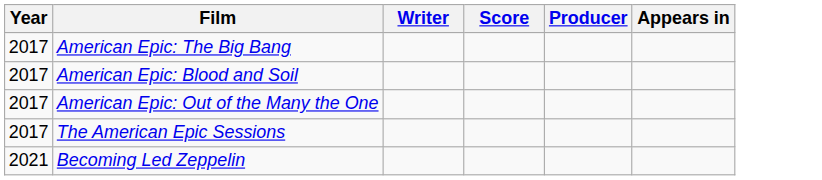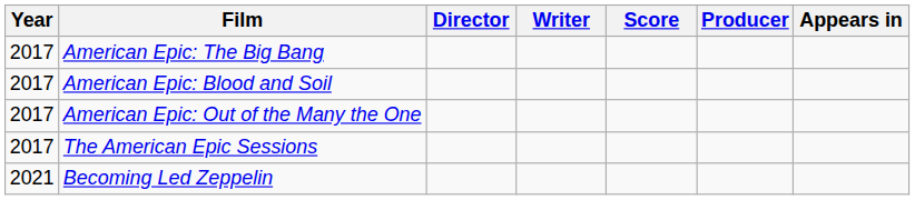+ column: Director
